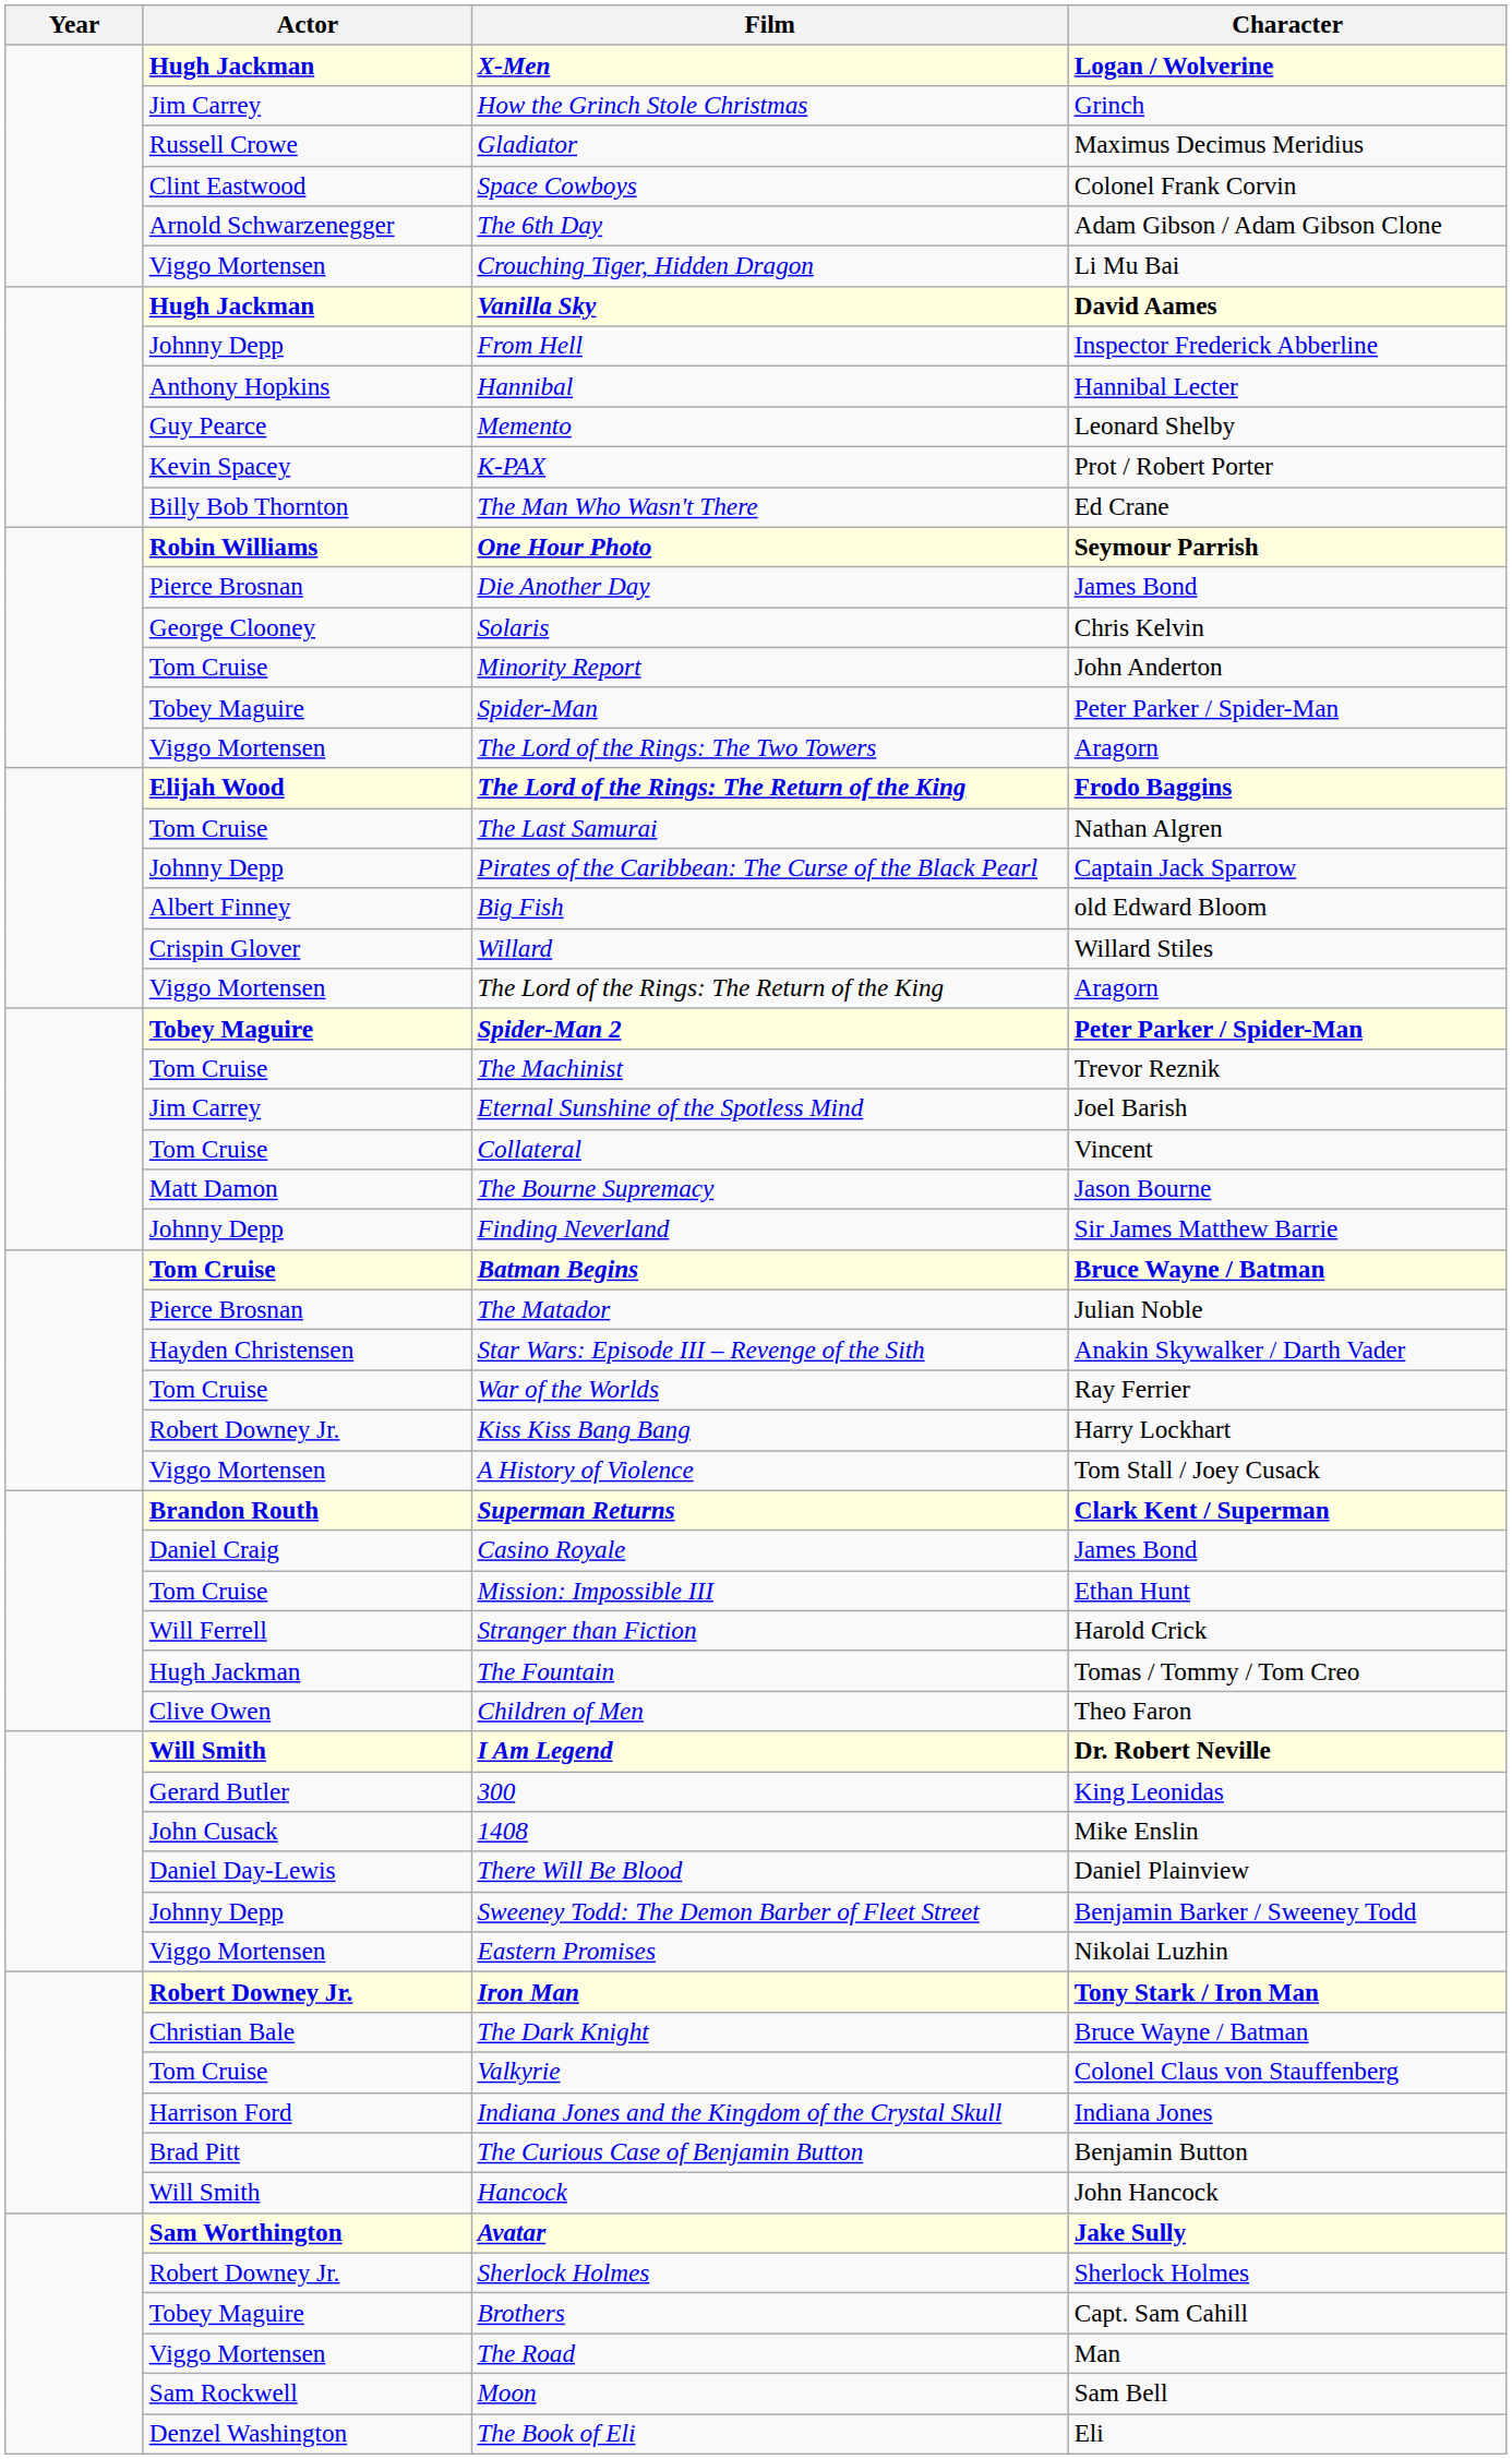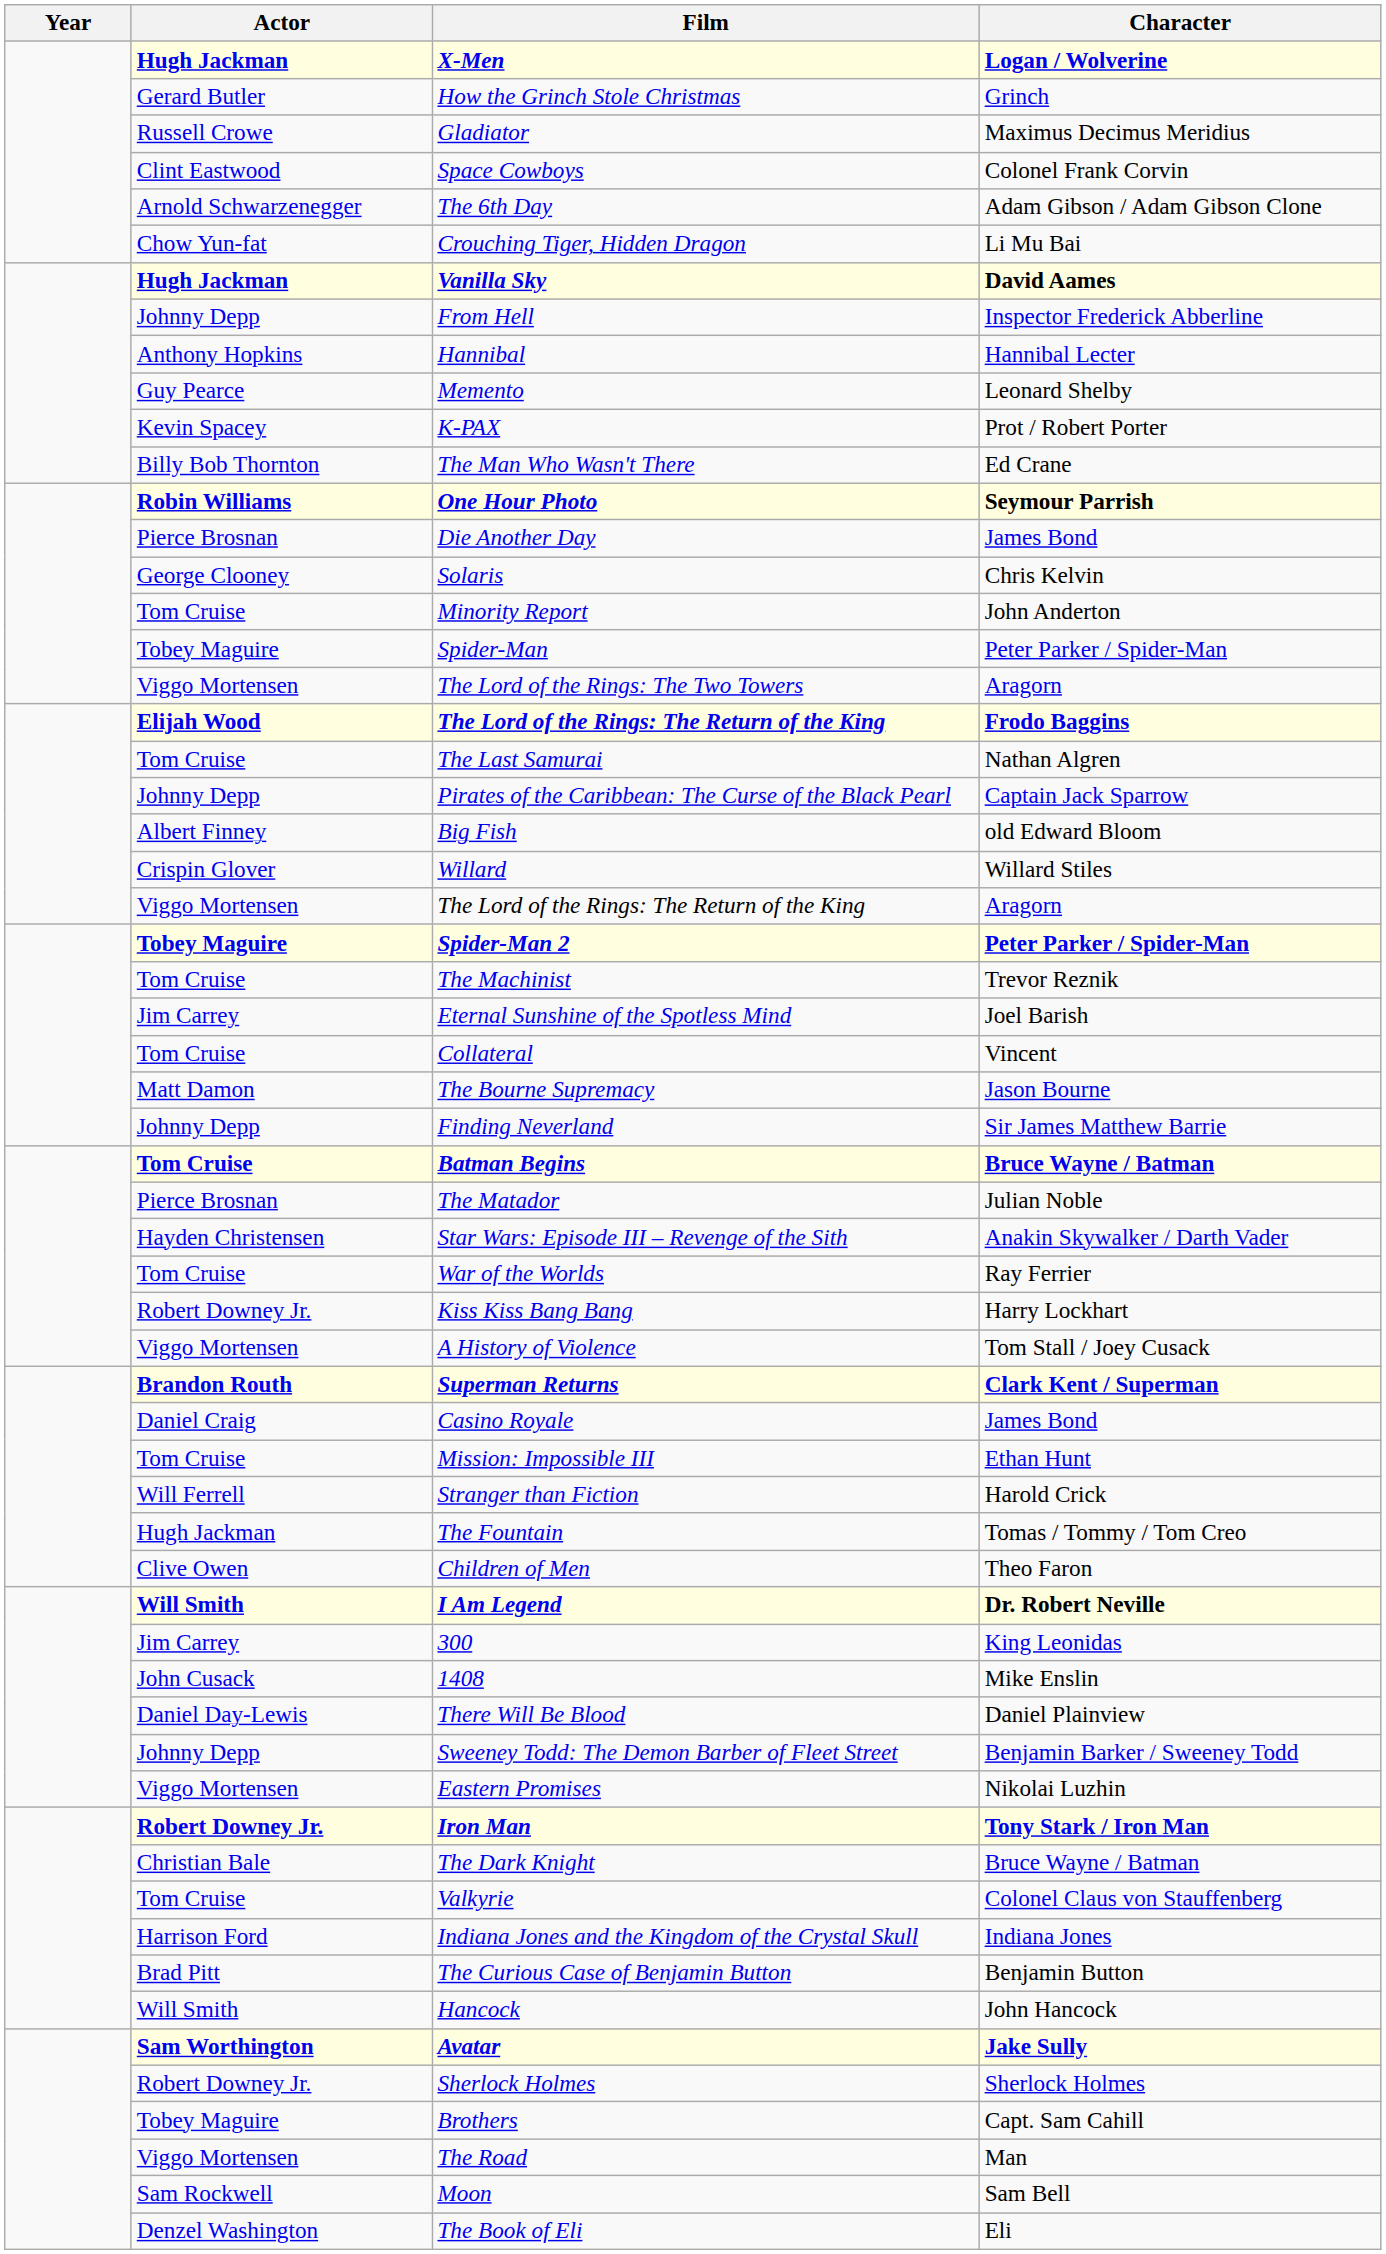How the Grinch Stole Christmas | Actor: Jim Carrey -> Gerard Butler
Crouching Tiger, Hidden Dragon | Actor: Viggo Mortensen -> Chow Yun-fat
300 | Actor: Gerard Butler -> Jim Carrey
